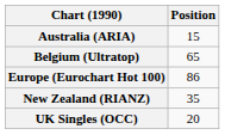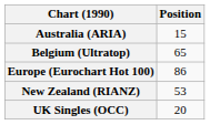New Zealand (RIANZ) | Position: 35 -> 53
